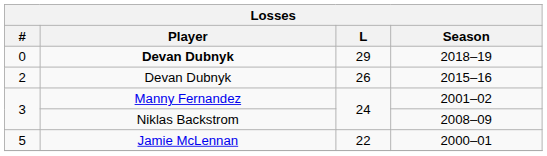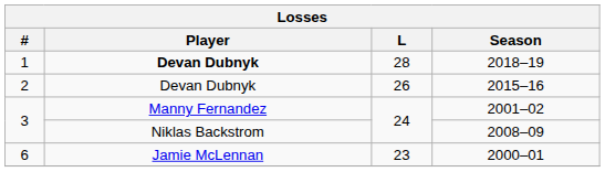2018–19 | #: 0 -> 1
2018–19 | L: 29 -> 28
2000–01 | #: 5 -> 6
2000–01 | L: 22 -> 23
